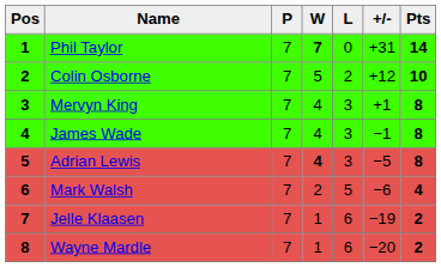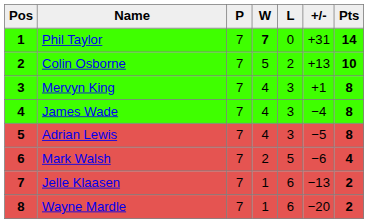Colin Osborne | +/-: +12 -> +13
James Wade | +/-: −1 -> −4
Adrian Lewis | W: bold -> normal
Jelle Klaasen | +/-: −19 -> −13
